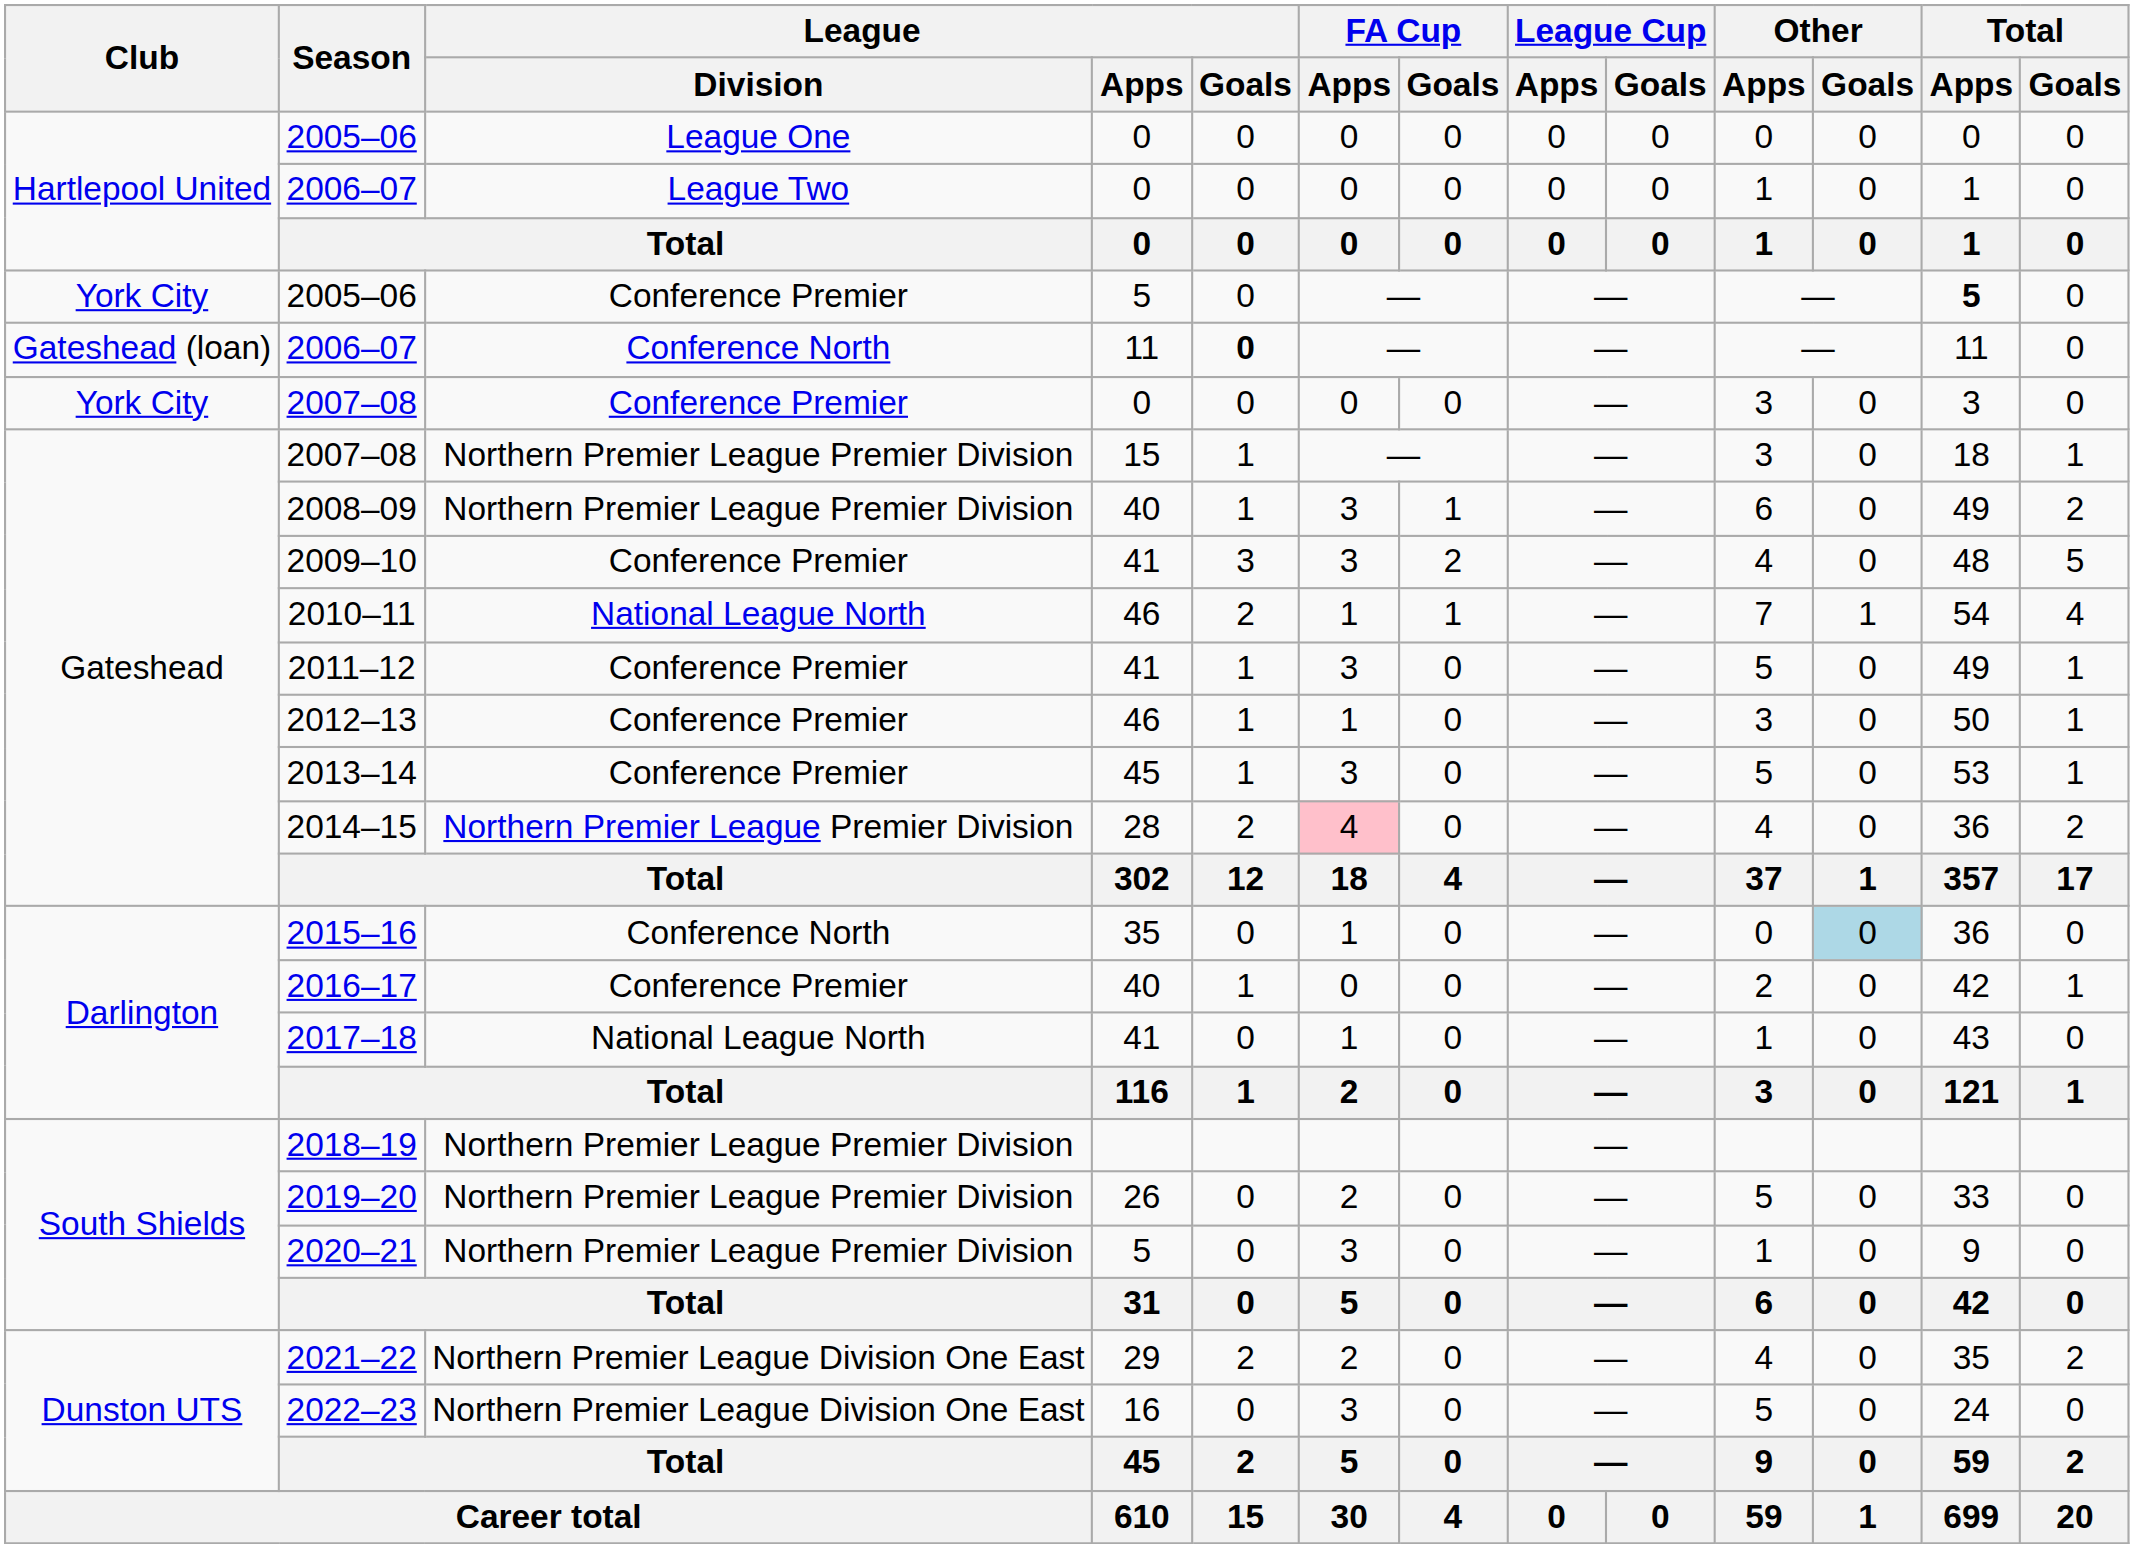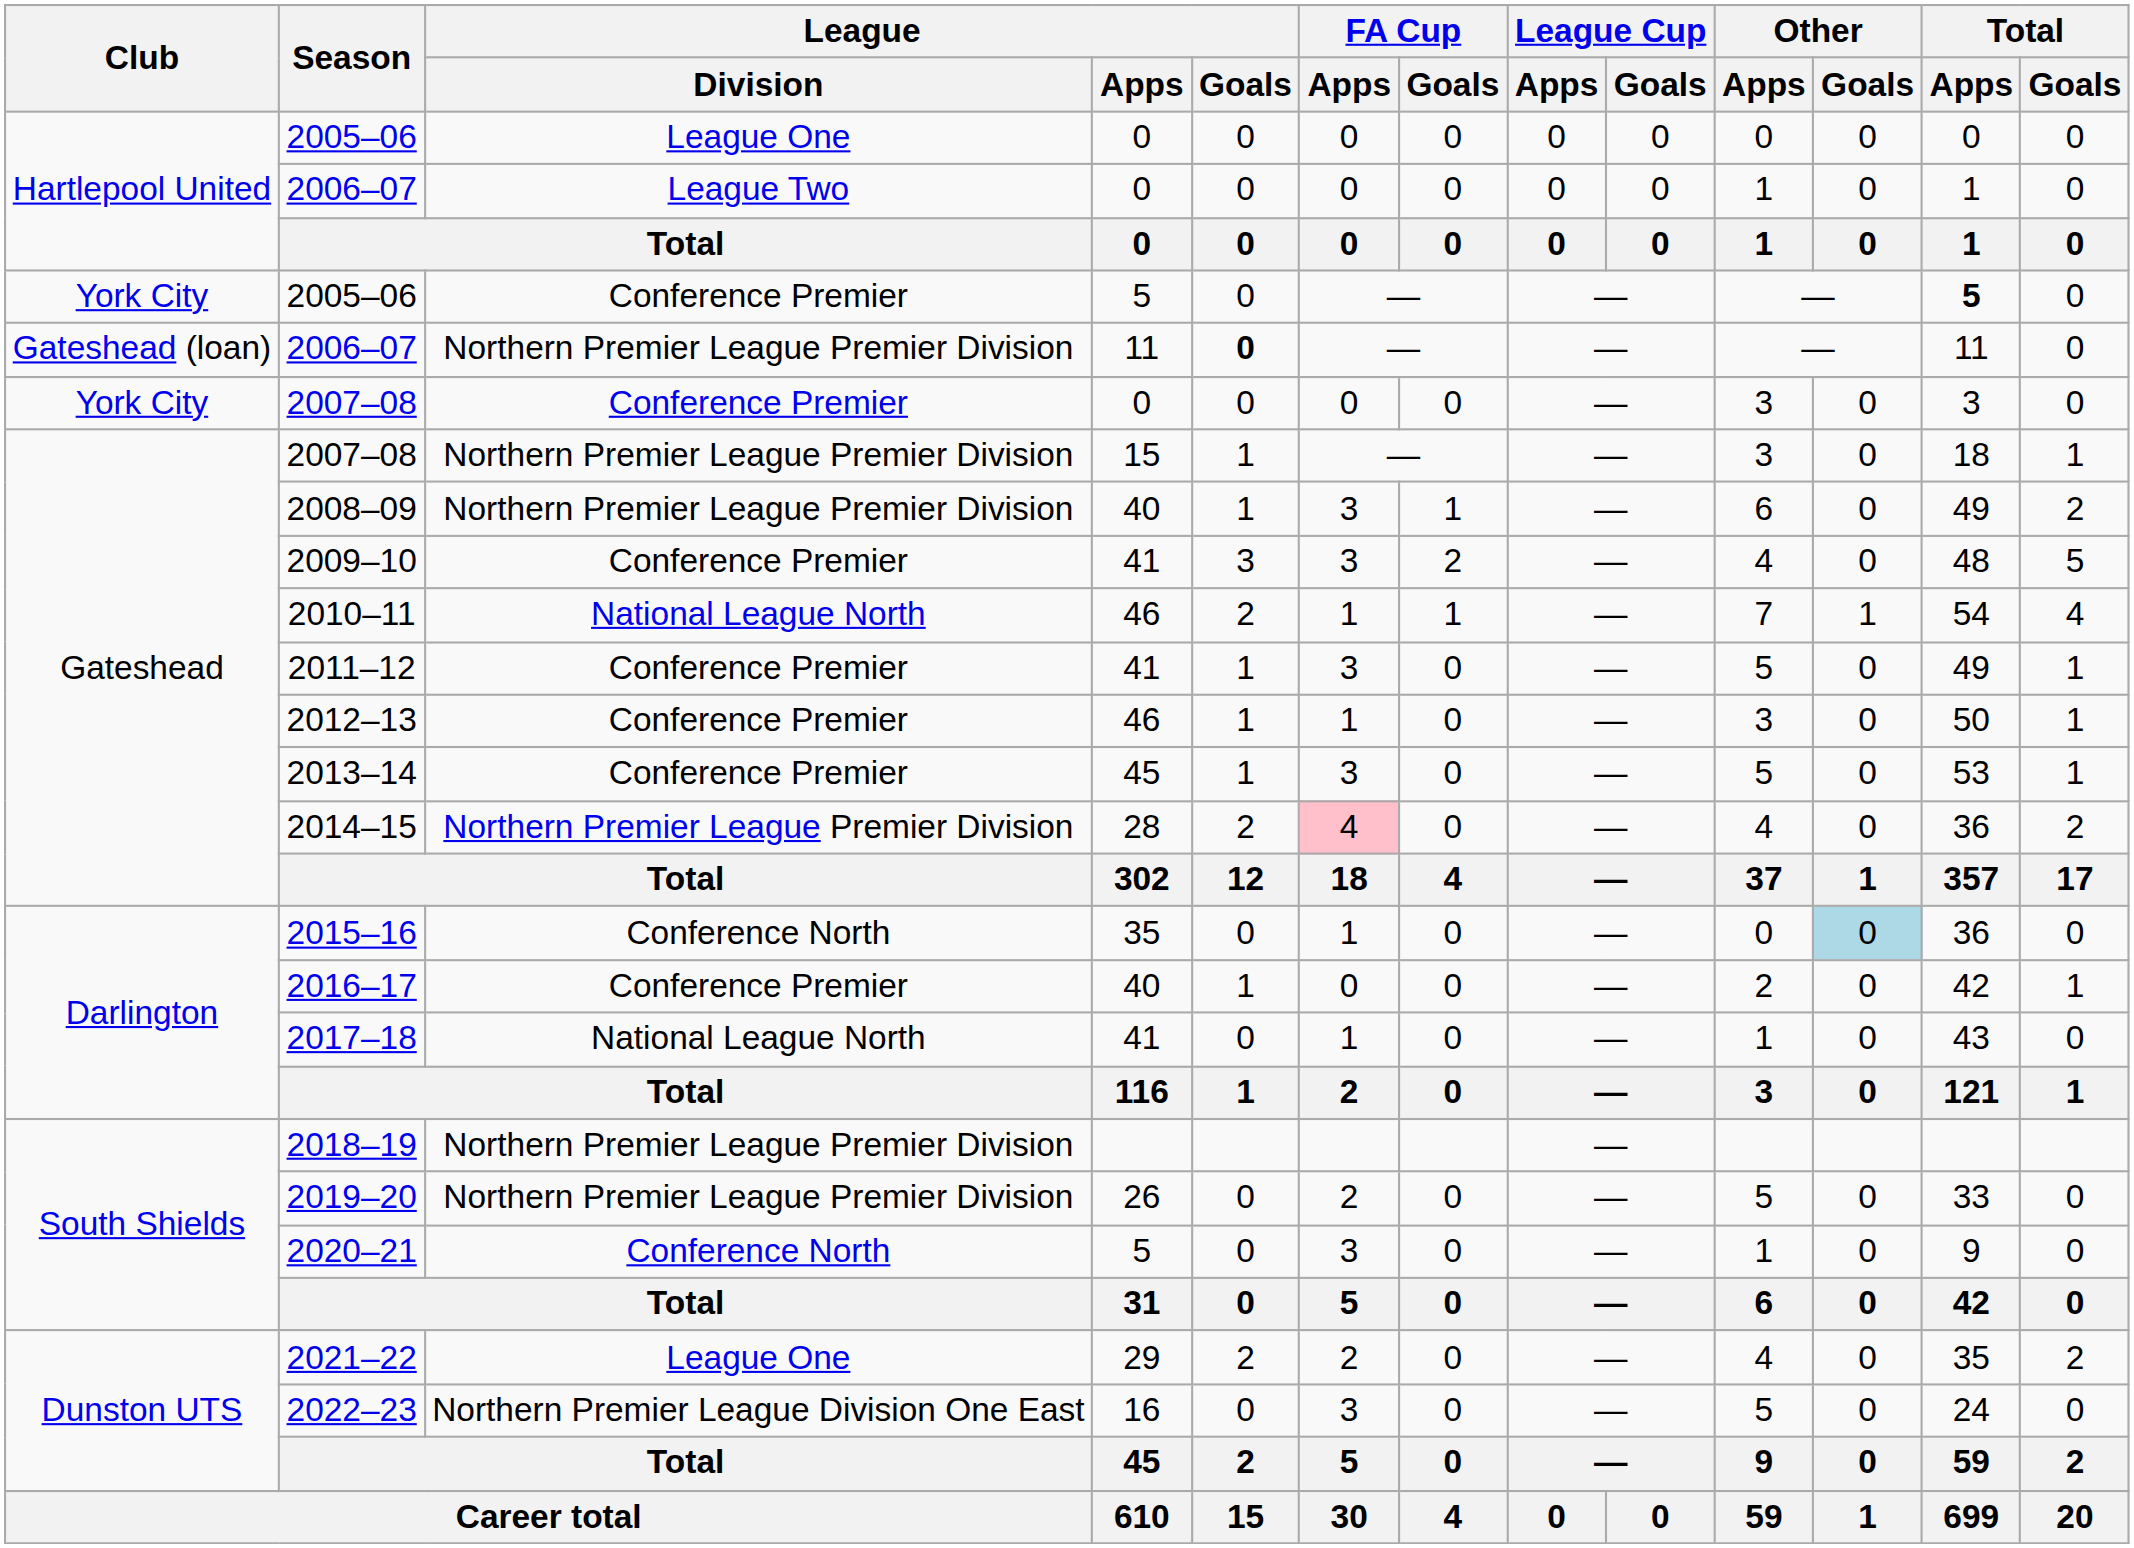2006–07 / 11 | League / Division: Conference North -> Northern Premier League Premier Division
2020–21 | League / Division: Northern Premier League Premier Division -> Conference North
2021–22 | League / Division: Northern Premier League Division One East -> League One
